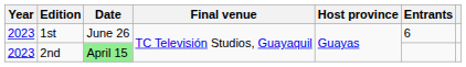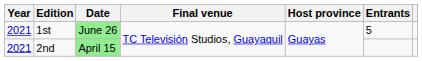1st | Year: 2023 -> 2021
1st | Date: no background -> lightgreen background
1st | Entrants: 6 -> 5
2nd | Year: 2023 -> 2021
